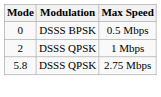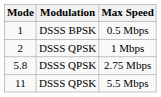0.5 Mbps | Mode: 0 -> 1
+ row: 11 | DSSS QPSK | 5.5 Mbps
